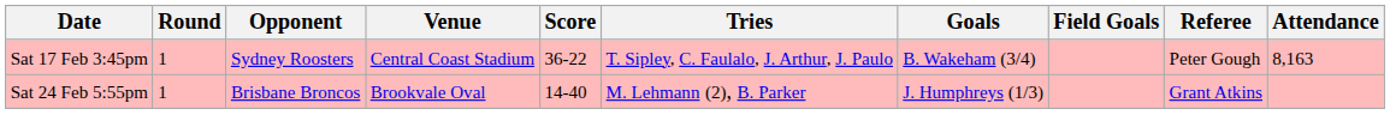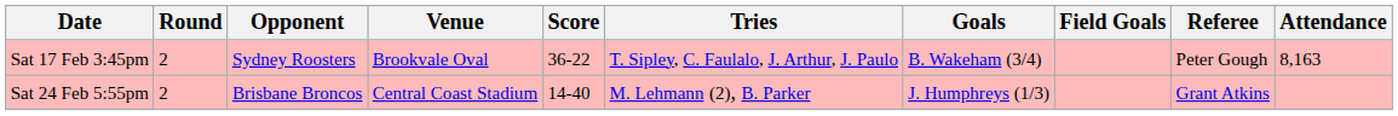Sat 17 Feb 3:45pm | Round: 1 -> 2
Sat 17 Feb 3:45pm | Venue: Central Coast Stadium -> Brookvale Oval
Sat 24 Feb 5:55pm | Round: 1 -> 2
Sat 24 Feb 5:55pm | Venue: Brookvale Oval -> Central Coast Stadium
